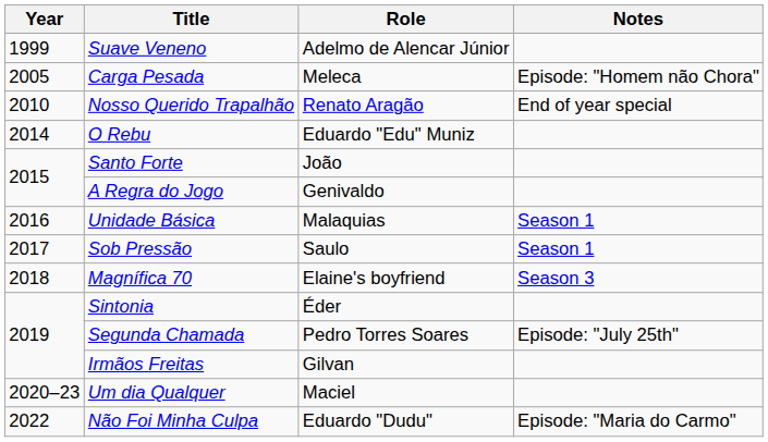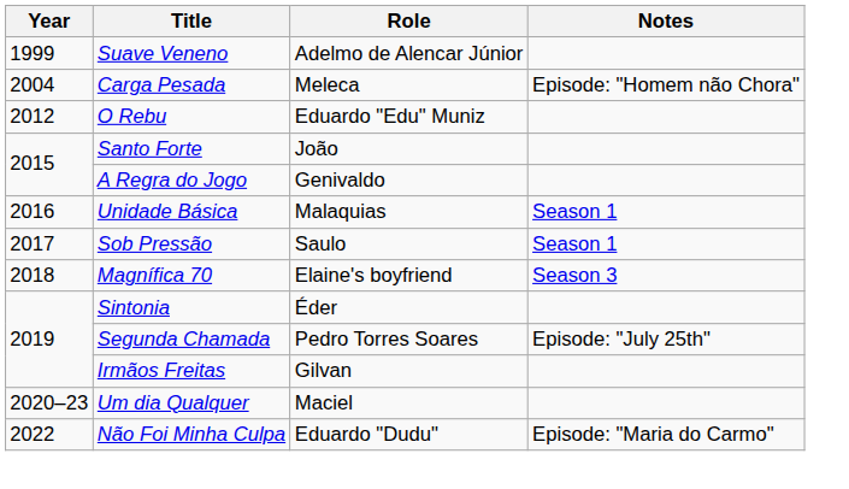Carga Pesada | Year: 2005 -> 2004
- row: 2010 | Nosso Querido Trapalhão | Renato Aragão | End of year special
O Rebu | Year: 2014 -> 2012
